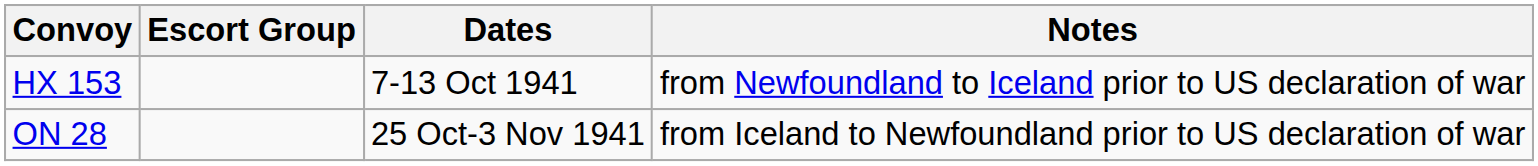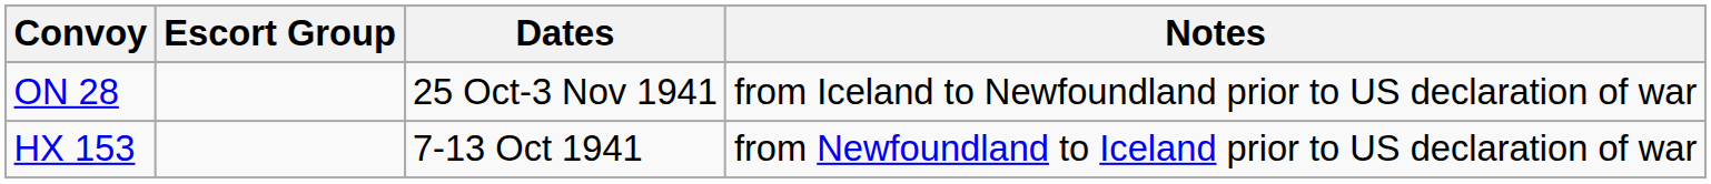rows swapped: HX 153 <-> ON 28
